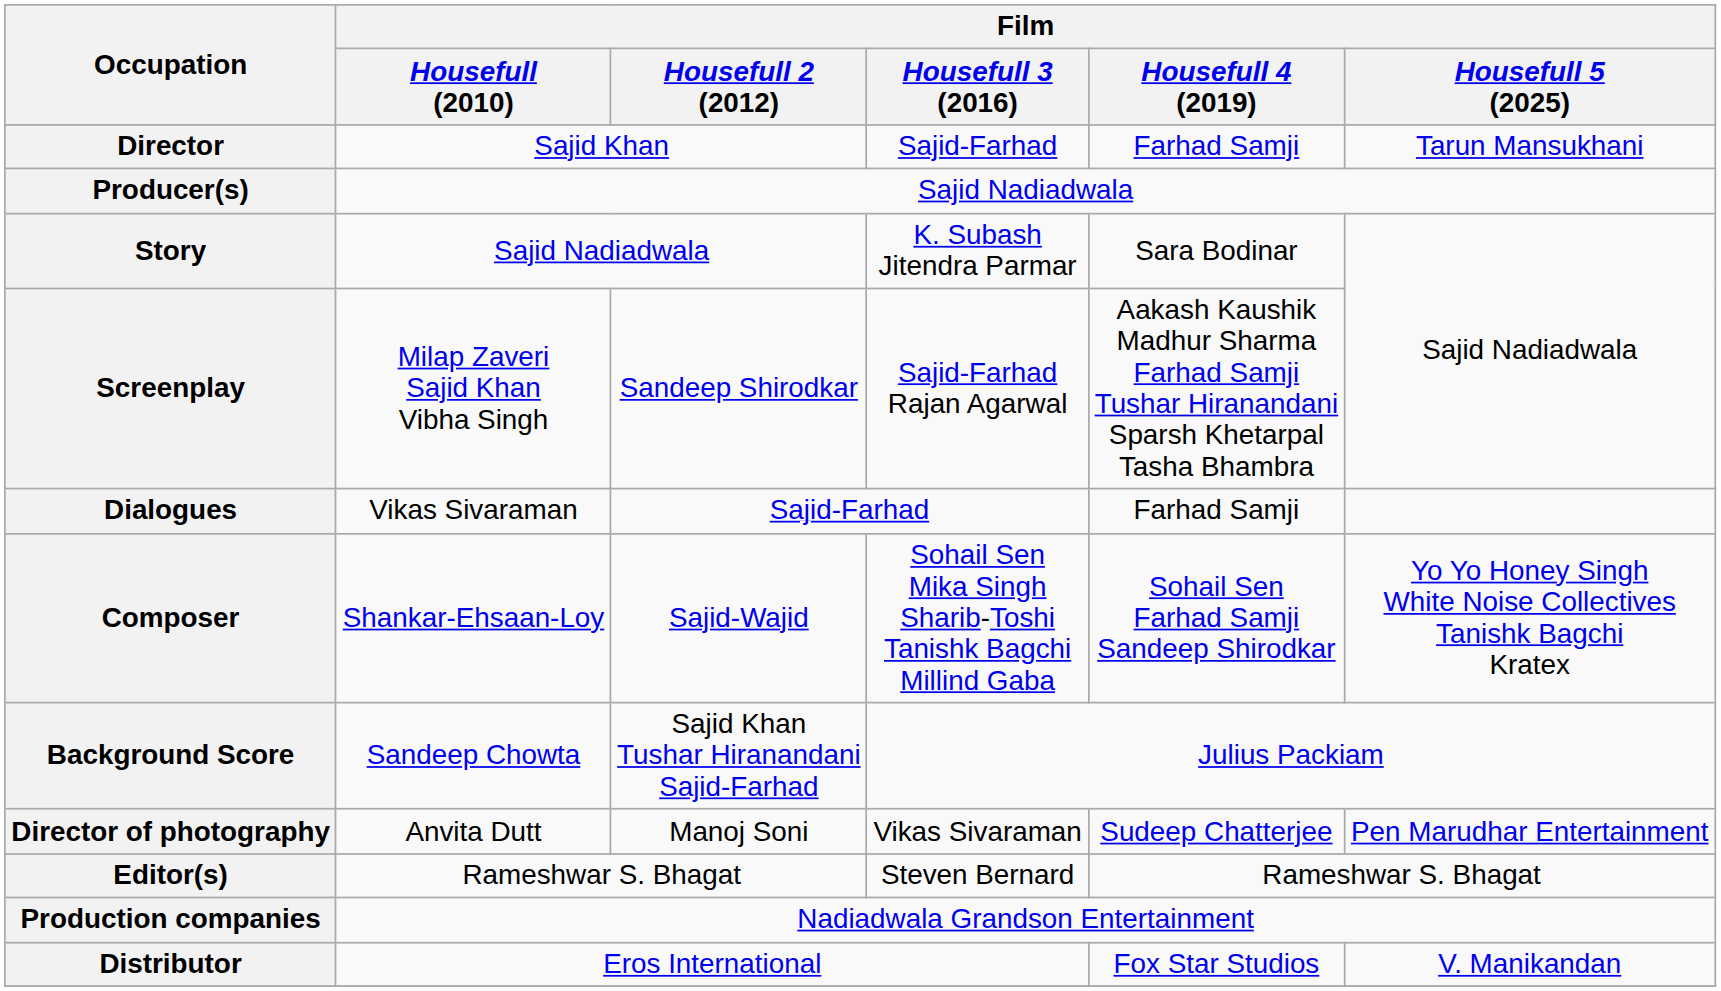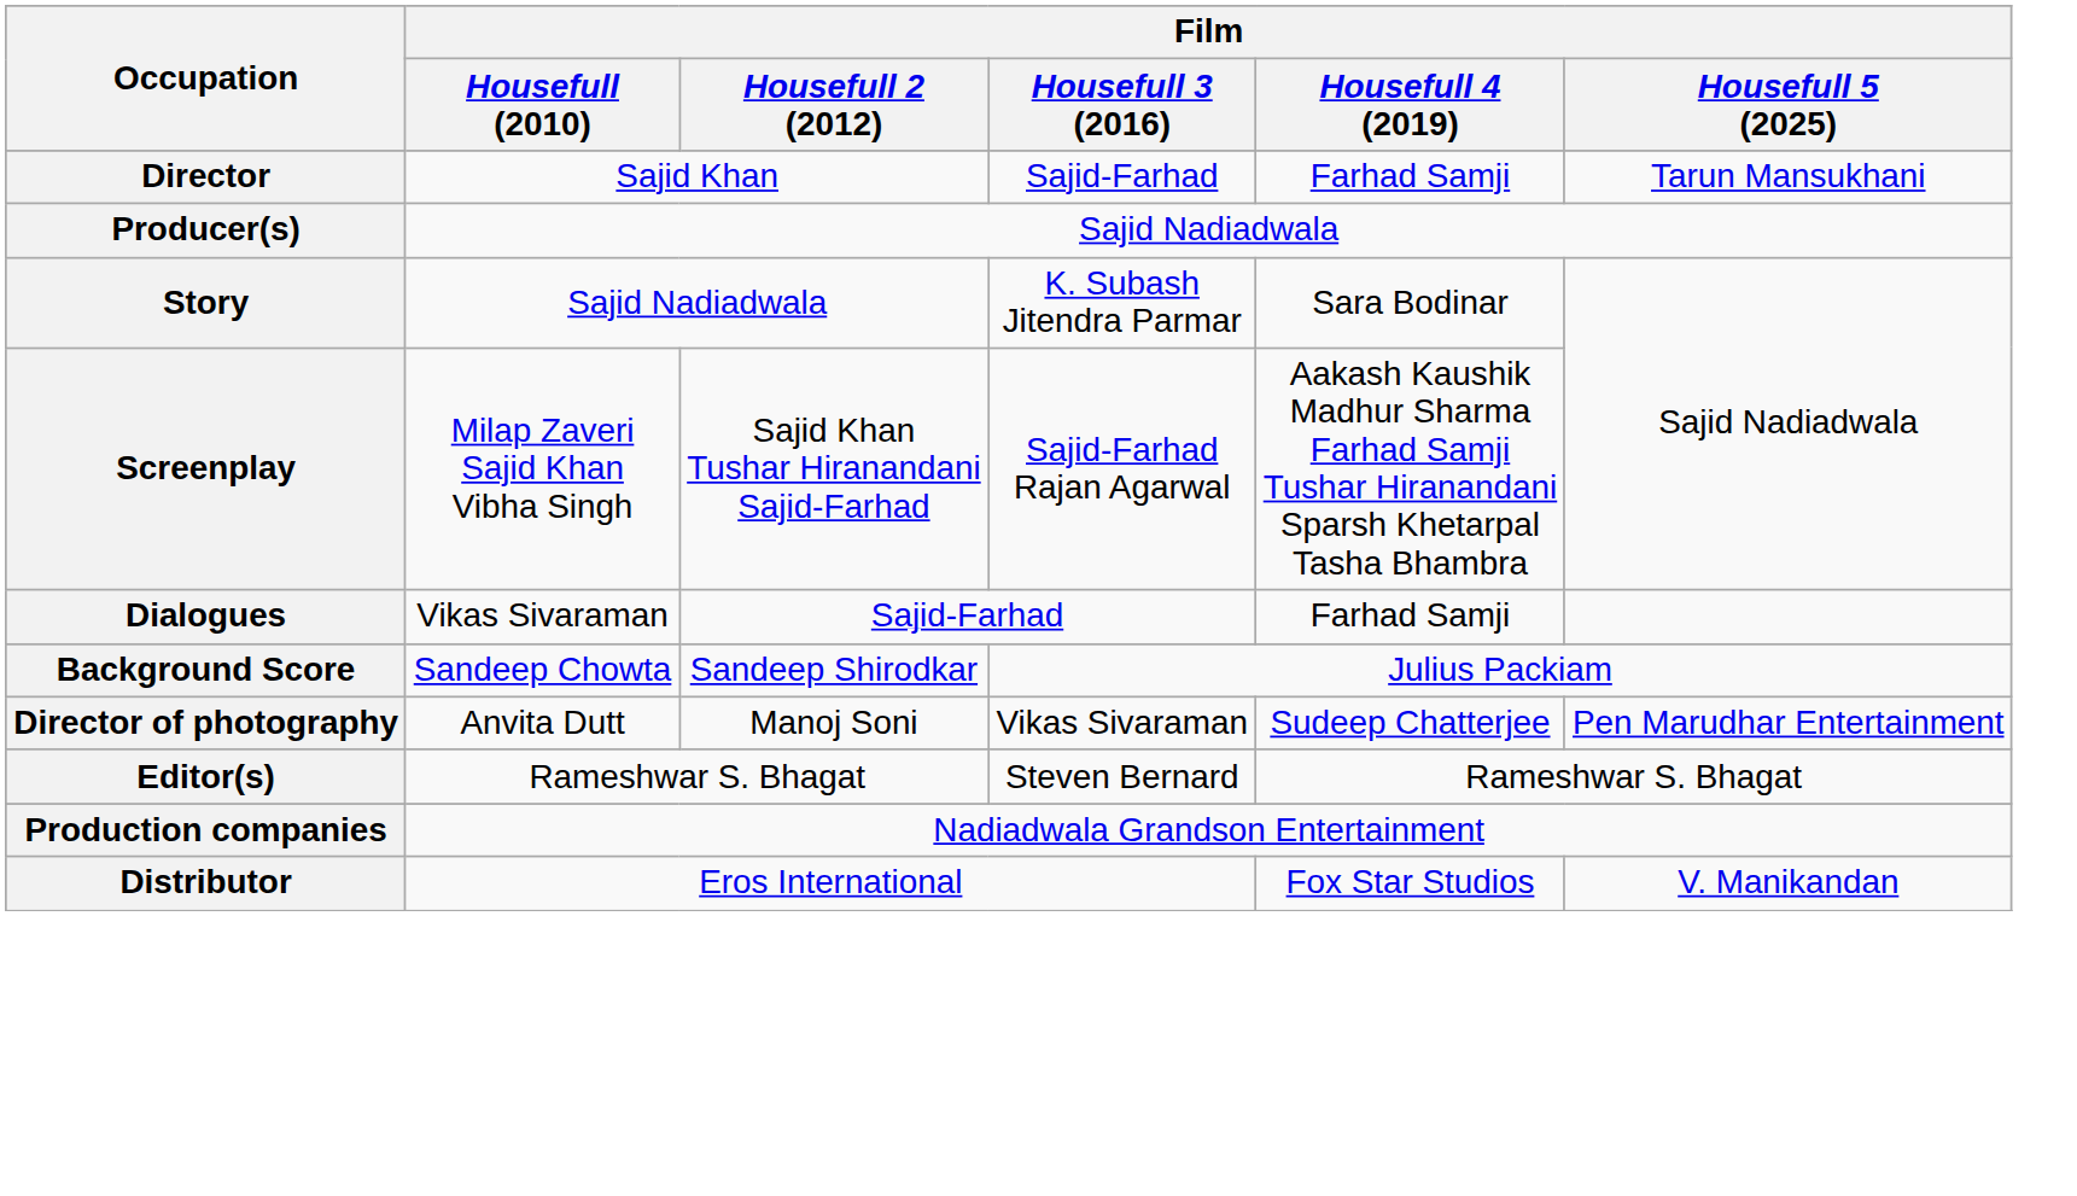Screenplay | Film / Housefull 2 (2012): Sandeep Shirodkar -> Sajid Khan Tushar Hiranandani Sajid-Farhad
- row: Composer | Shankar-Ehsaan-Loy | Sajid-Wajid | Sohail Sen Mika Singh Sharib-Toshi Tanishk Bagchi Millind Gaba | Sohail Sen Farhad Samji Sandeep Shirodkar | Yo Yo Honey Singh White Noise Collectives Tanishk Bagchi Kratex
Background Score | Film / Housefull 2 (2012): Sajid Khan Tushar Hiranandani Sajid-Farhad -> Sandeep Shirodkar
